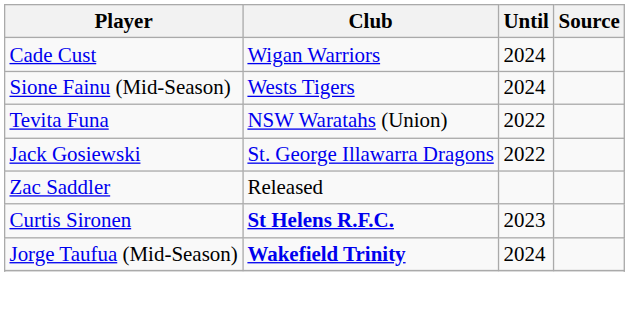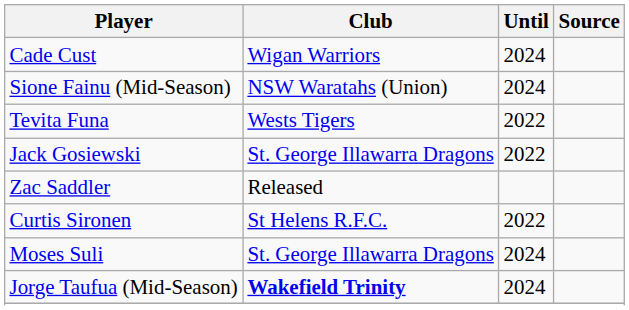Sione Fainu (Mid-Season) | Club: Wests Tigers -> NSW Waratahs (Union)
Tevita Funa | Club: NSW Waratahs (Union) -> Wests Tigers
Curtis Sironen | Club: bold -> normal
Curtis Sironen | Until: 2023 -> 2022
+ row: Moses Suli | St. George Illawarra Dragons | 2024
